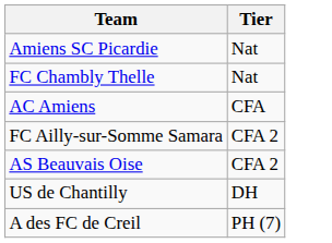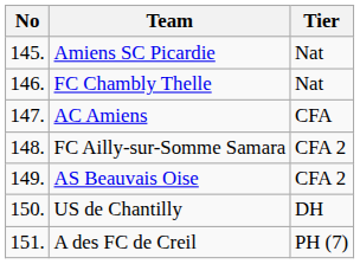+ column: No | 145. | 146. | 147. | 148. | 149. | 150. | 151.
